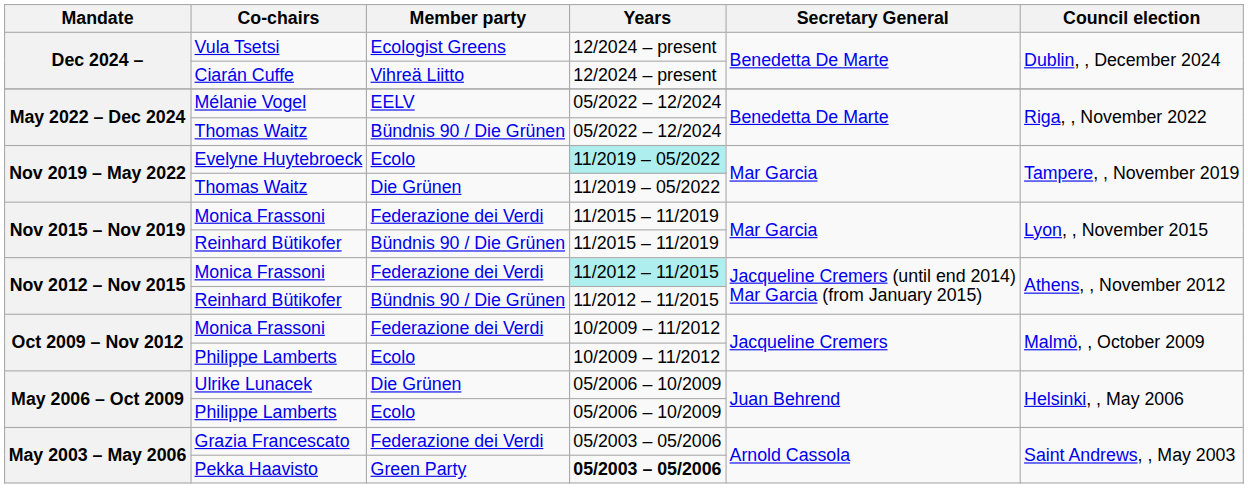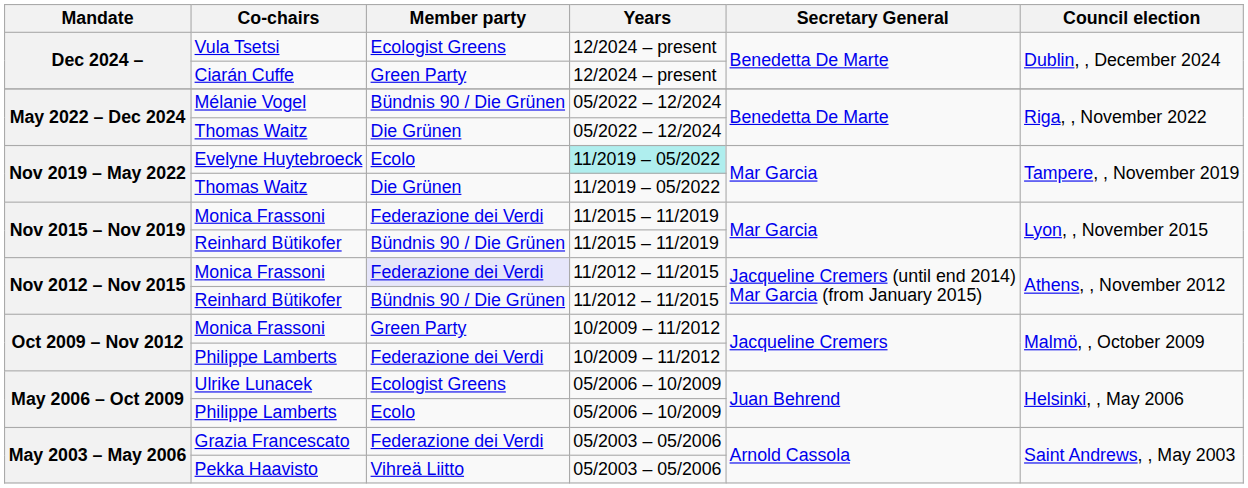Ciarán Cuffe | Member party: Vihreä Liitto -> Green Party
Mélanie Vogel | Member party: EELV -> Bündnis 90 / Die Grünen
May 2022 – Dec 2024 / Thomas Waitz | Member party: Bündnis 90 / Die Grünen -> Die Grünen
Nov 2012 – Nov 2015 / Monica Frassoni | Member party: no background -> lavender background
Nov 2012 – Nov 2015 / Monica Frassoni | Years: paleturquoise background -> no background
Oct 2009 – Nov 2012 / Monica Frassoni | Member party: Federazione dei Verdi -> Green Party
Oct 2009 – Nov 2012 / Philippe Lamberts | Member party: Ecolo -> Federazione dei Verdi
Ulrike Lunacek | Member party: Die Grünen -> Ecologist Greens
Pekka Haavisto | Member party: Green Party -> Vihreä Liitto
Pekka Haavisto | Years: bold -> normal
